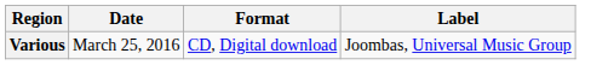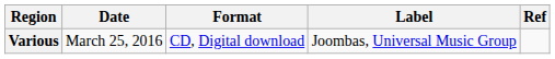+ column: Ref
